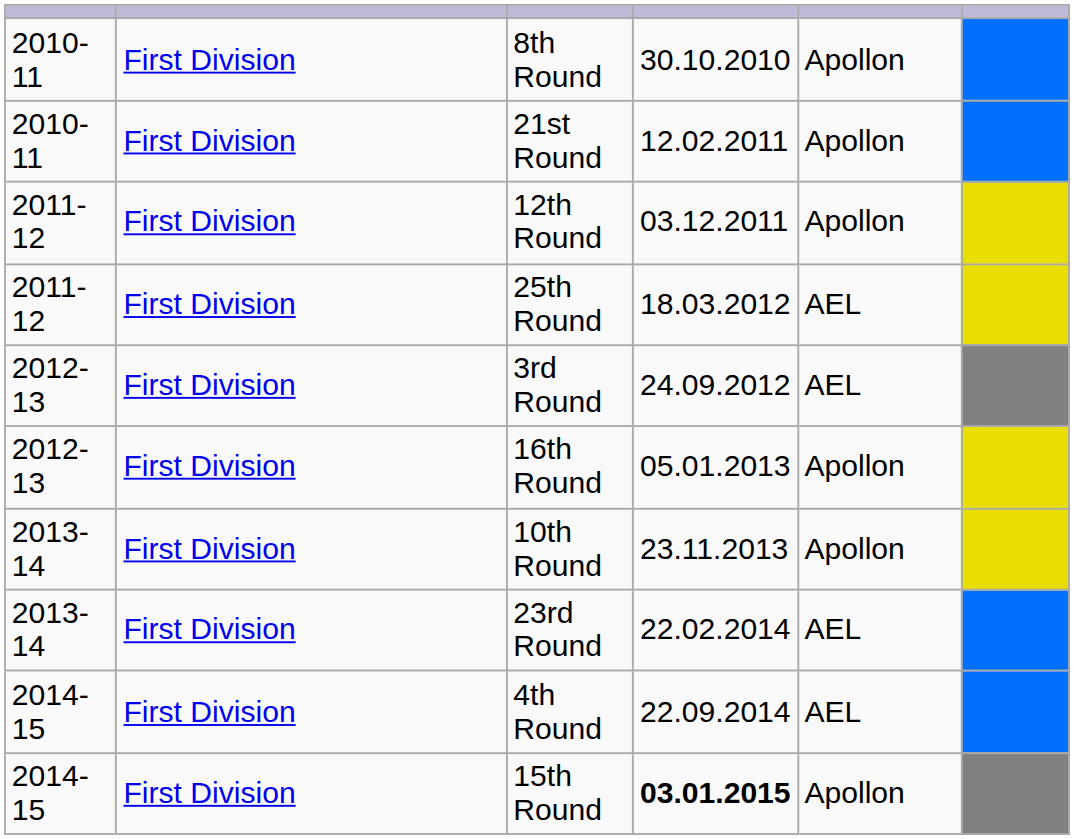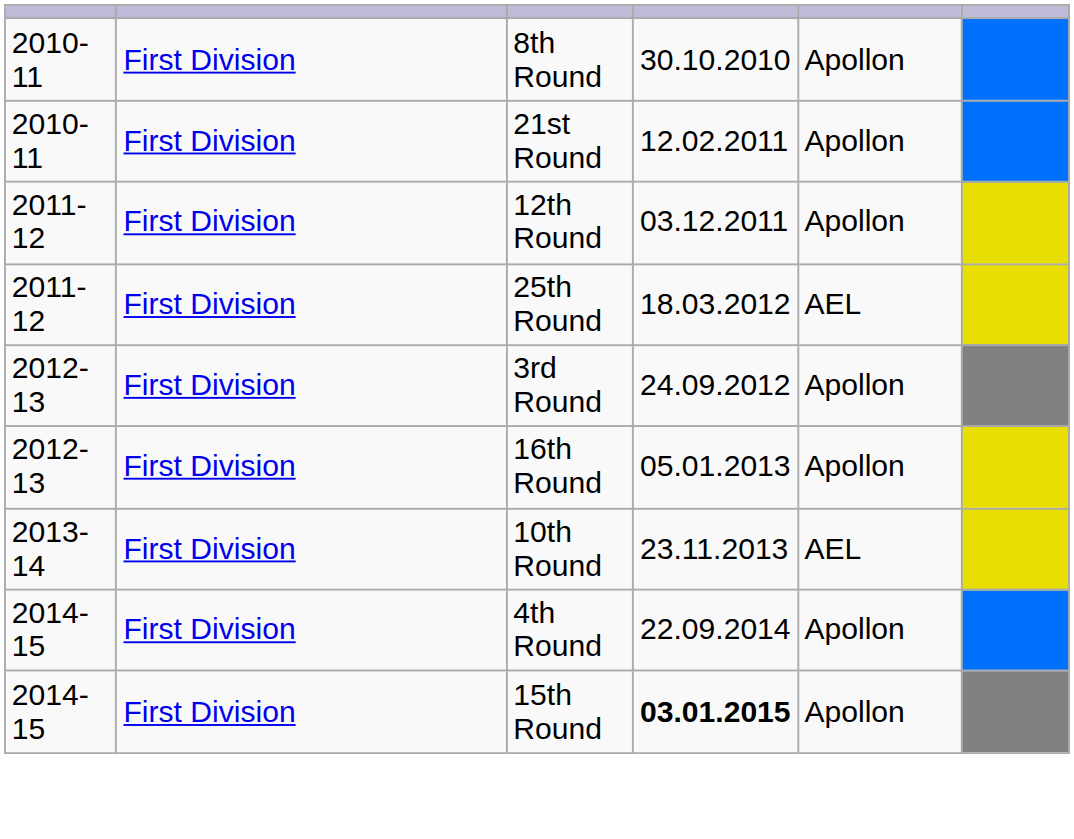3rd Round | column 5: AEL -> Apollon
10th Round | column 5: Apollon -> AEL
- row: 2013-14 | First Division | 23rd Round | 22.02.2014 | AEL
4th Round | column 5: AEL -> Apollon
